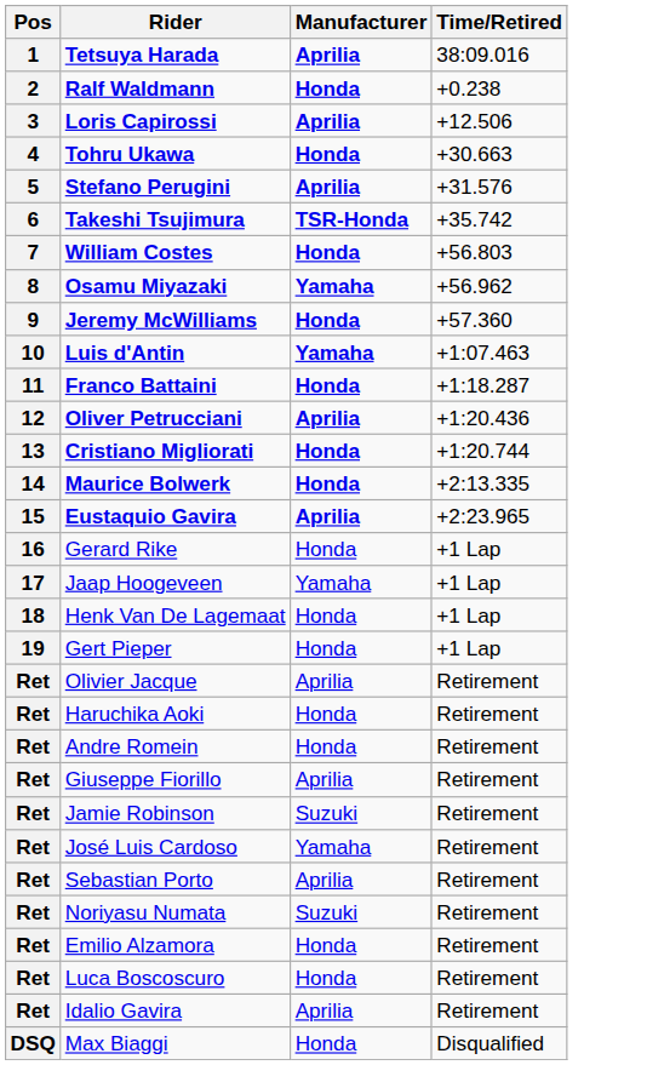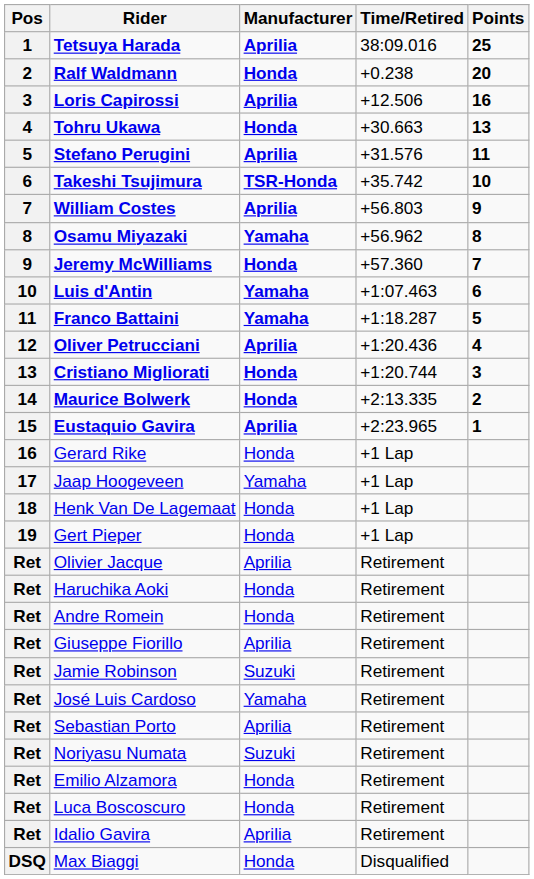+ column: Points | 25 | 20 | 16 | 13 | 11 | 10 | 9 | 8 | 7 | 6 | 5 | 4 | 3 | 2 | 1
William Costes | Manufacturer: Honda -> Aprilia
Franco Battaini | Manufacturer: Honda -> Yamaha
